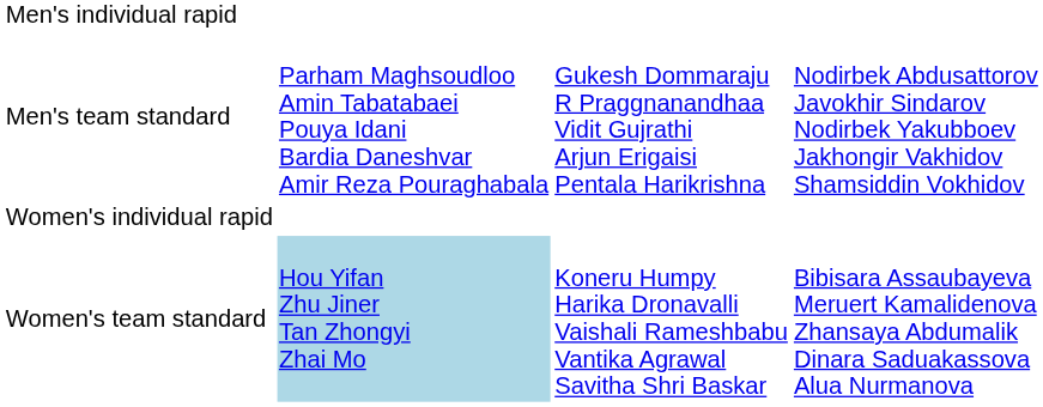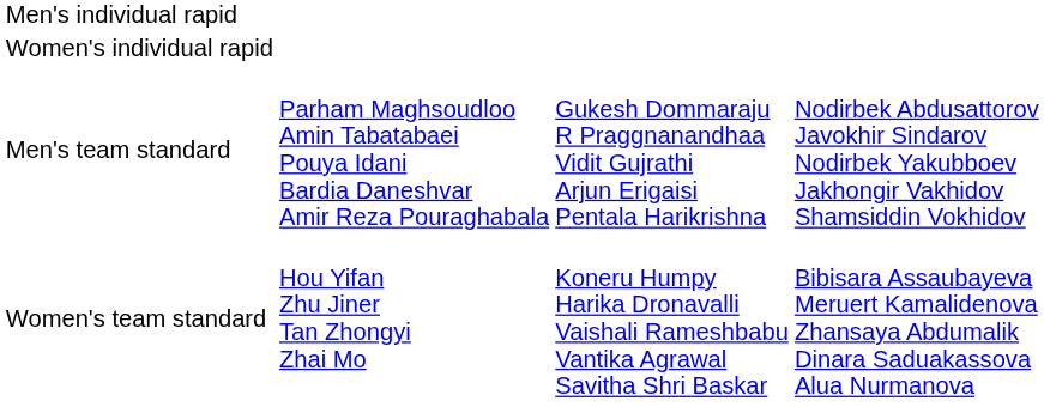rows swapped: Men's team standard <-> Women's individual rapid
Women's team standard | column 2: lightblue background -> no background
